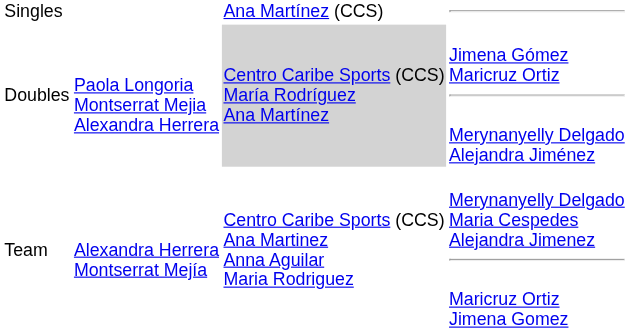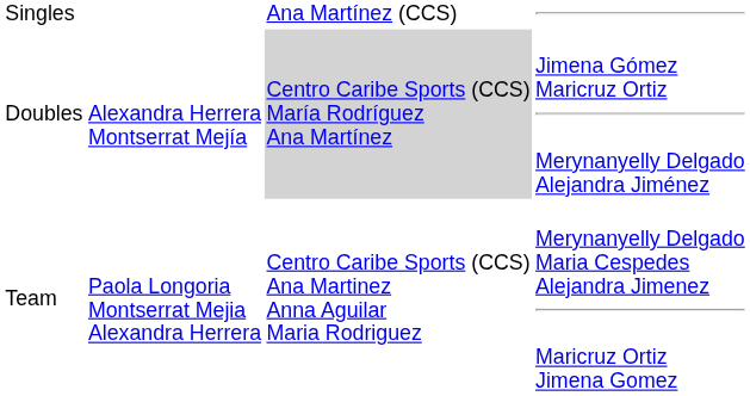Doubles | column 2: Paola Longoria Montserrat Mejia Alexandra Herrera -> Alexandra Herrera Montserrat Mejía
Team | column 2: Alexandra Herrera Montserrat Mejía -> Paola Longoria Montserrat Mejia Alexandra Herrera
